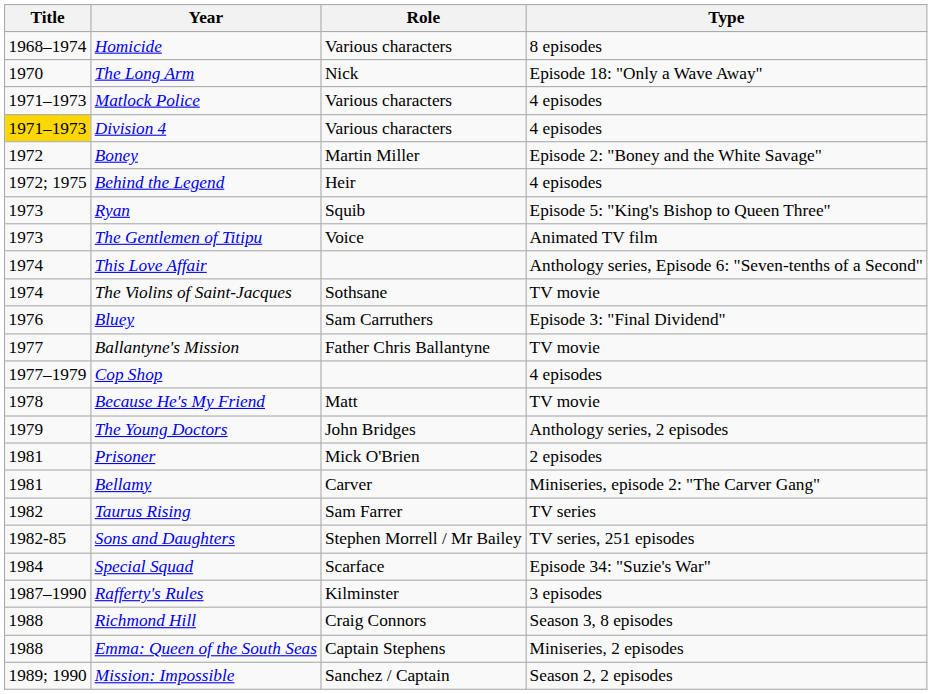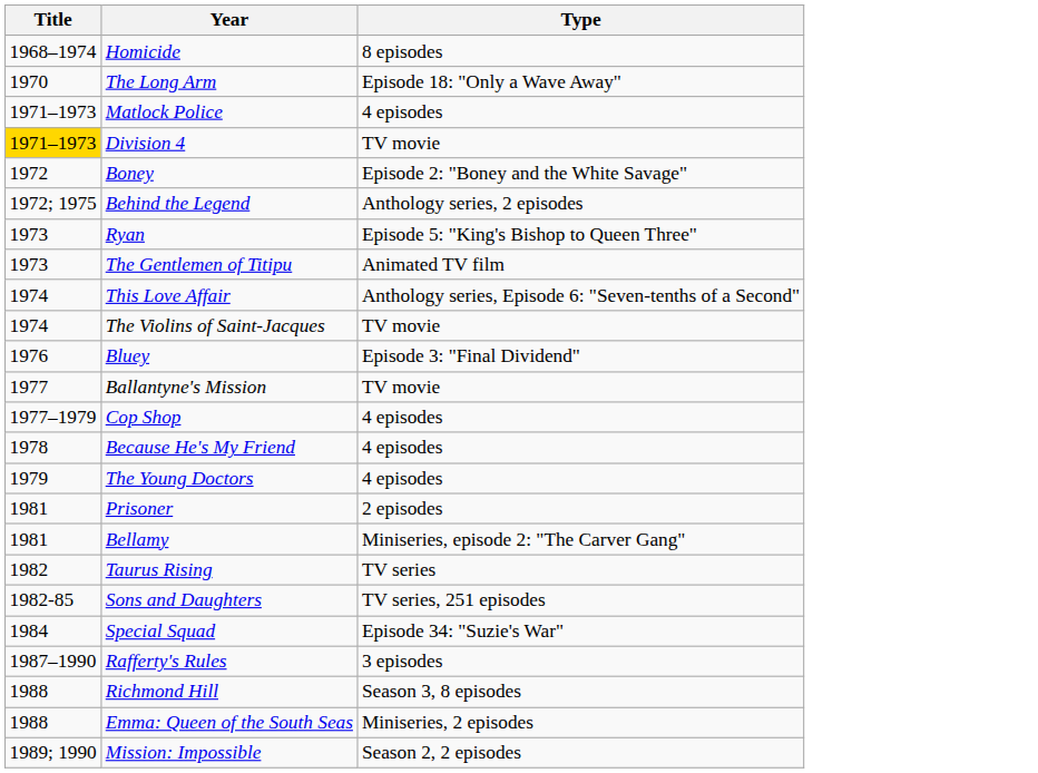- column: Role | Various characters | Nick | Various characters | Various characters | Martin Miller | Heir | Squib | Voice | Sothsane | Sam Carruthers | Father Chris Ballantyne | Matt | John Bridges | Mick O'Brien | Carver | Sam Farrer | Stephen Morrell / Mr Bailey | Scarface | Kilminster | Craig Connors | Captain Stephens | Sanchez / Captain
Division 4 | Type: 4 episodes -> TV movie
Behind the Legend | Type: 4 episodes -> Anthology series, 2 episodes
Because He's My Friend | Type: TV movie -> 4 episodes
The Young Doctors | Type: Anthology series, 2 episodes -> 4 episodes
